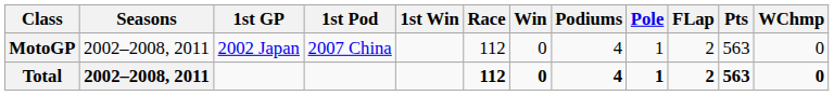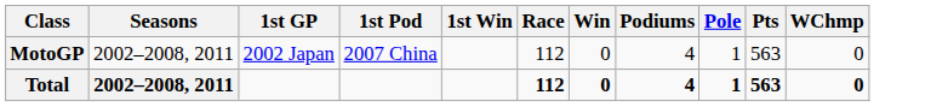- column: FLap | 2 | 2
